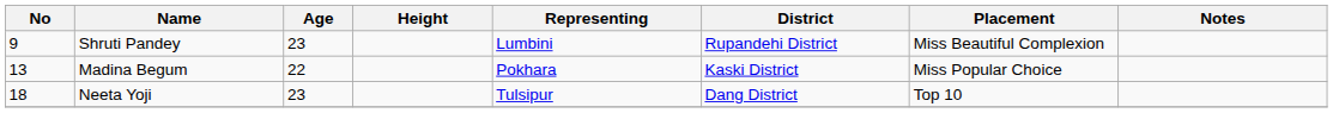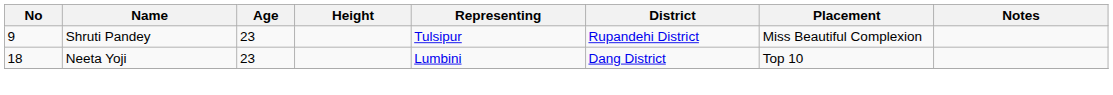Shruti Pandey | Representing: Lumbini -> Tulsipur
- row: 13 | Madina Begum | 22 | Pokhara | Kaski District | Miss Popular Choice
Neeta Yoji | Representing: Tulsipur -> Lumbini
